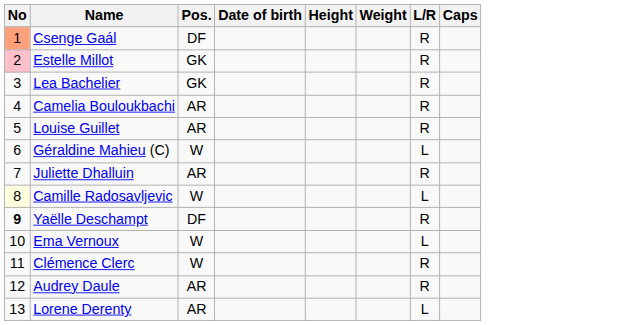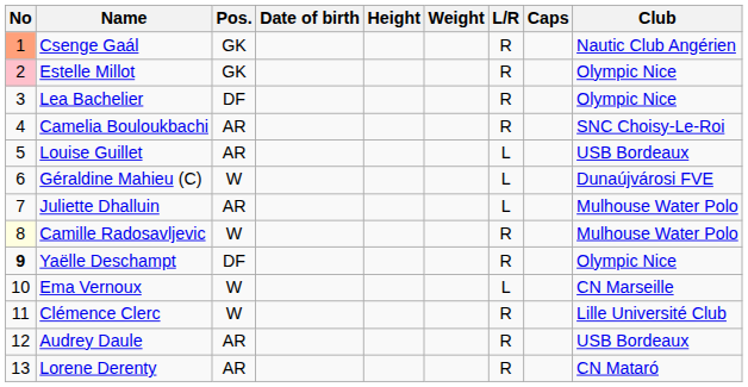+ column: Club | Nautic Club Angérien | Olympic Nice | Olympic Nice | SNC Choisy-Le-Roi | USB Bordeaux | Dunaújvárosi FVE | Mulhouse Water Polo | Mulhouse Water Polo | Olympic Nice | CN Marseille | Lille Université Club | USB Bordeaux | CN Mataró
Csenge Gaál | Pos.: DF -> GK
Lea Bachelier | Pos.: GK -> DF
Louise Guillet | L/R: R -> L
Juliette Dhalluin | L/R: R -> L
Camille Radosavljevic | L/R: L -> R
Lorene Derenty | L/R: L -> R
